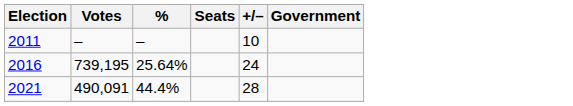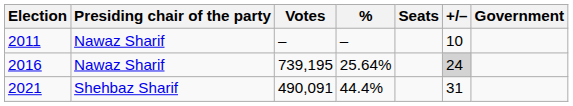+ column: Presiding chair of the party | Nawaz Sharif | Nawaz Sharif | Shehbaz Sharif
2016 | +/–: no background -> lightgrey background
2021 | +/–: 28 -> 31
